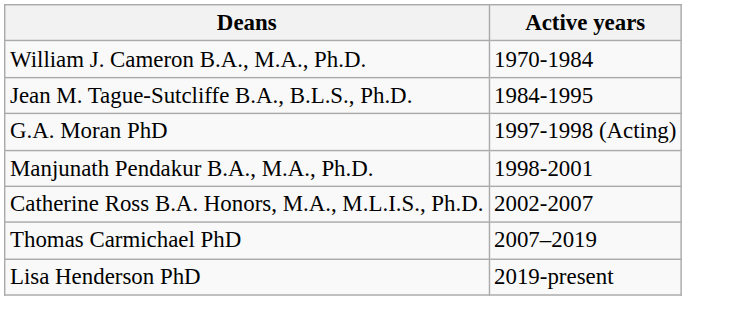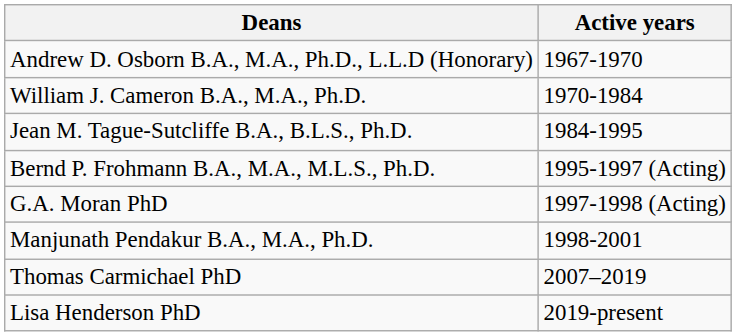+ row: Andrew D. Osborn B.A., M.A., Ph.D., L.L.D (Honorary) | 1967-1970
+ row: Bernd P. Frohmann B.A., M.A., M.L.S., Ph.D. | 1995-1997 (Acting)
- row: Catherine Ross B.A. Honors, M.A., M.L.I.S., Ph.D. | 2002-2007
